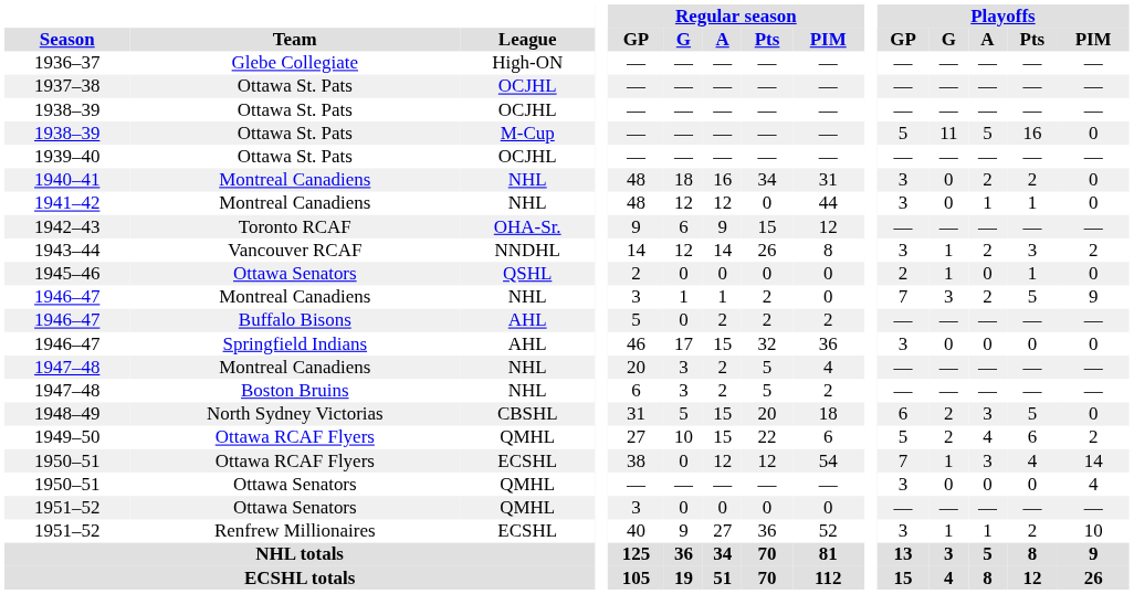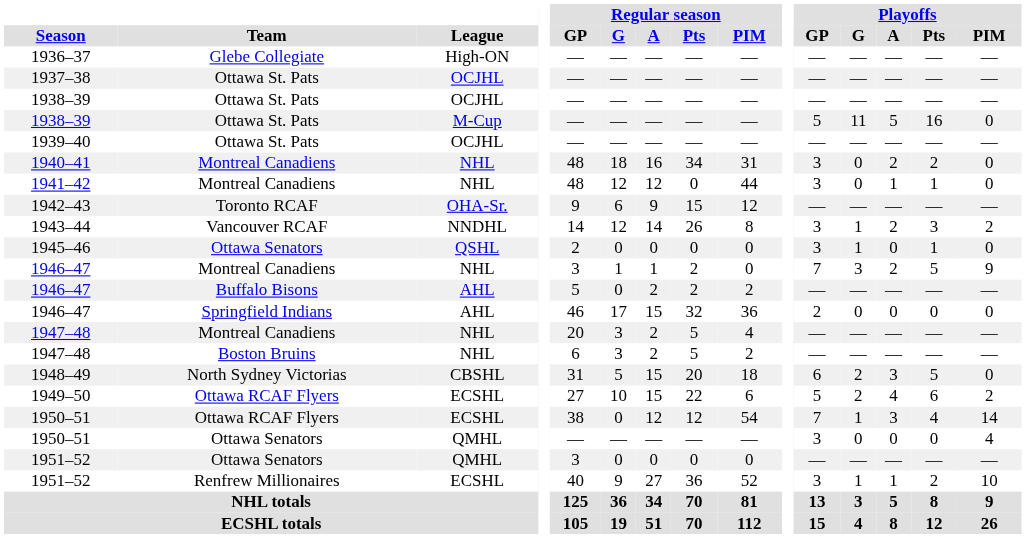1945–46 | Playoffs / GP: 2 -> 3
1946–47 / Springfield Indians | Playoffs / GP: 3 -> 2
1949–50 | League: QMHL -> ECSHL
